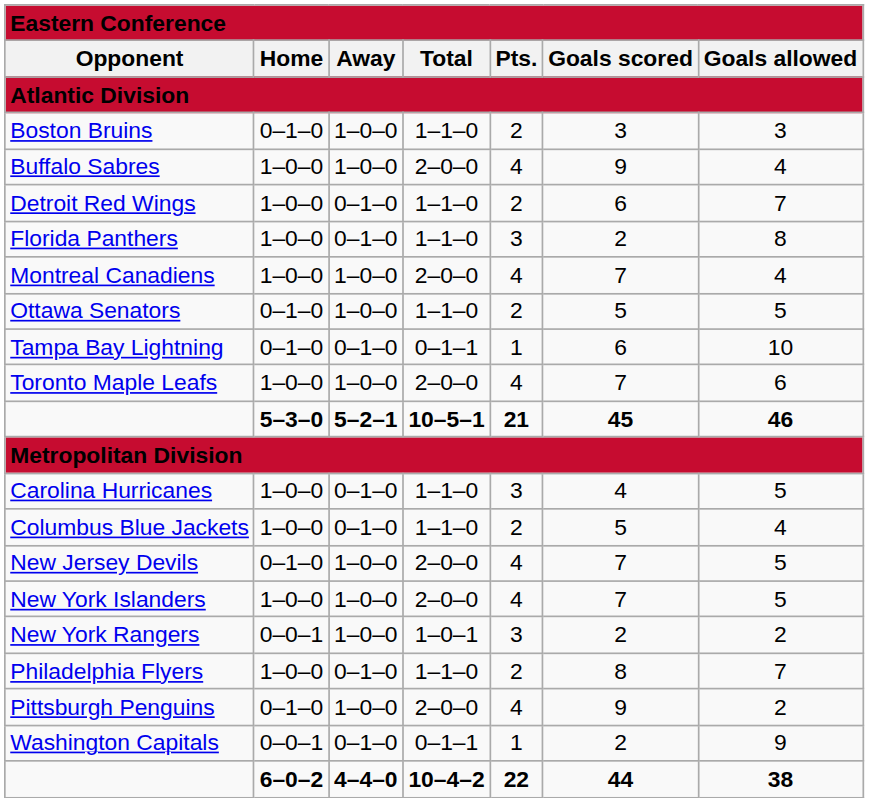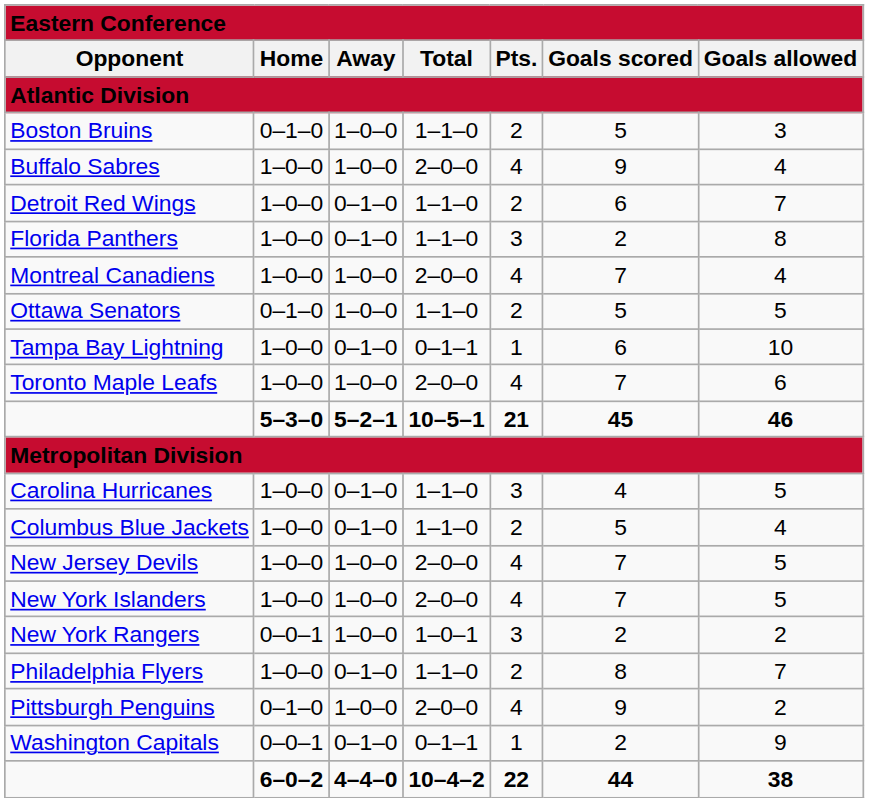Boston Bruins | column 6: 3 -> 5
Tampa Bay Lightning | column 2: 0–1–0 -> 1–0–0
New Jersey Devils | column 2: 0–1–0 -> 1–0–0
